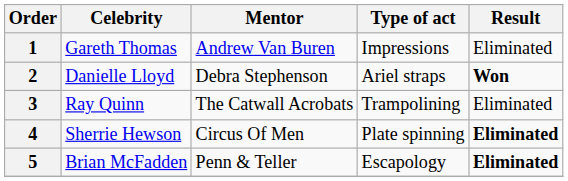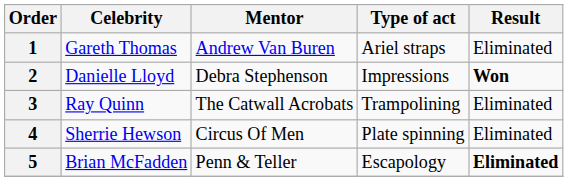1 | Type of act: Impressions -> Ariel straps
2 | Type of act: Ariel straps -> Impressions
4 | Result: bold -> normal
